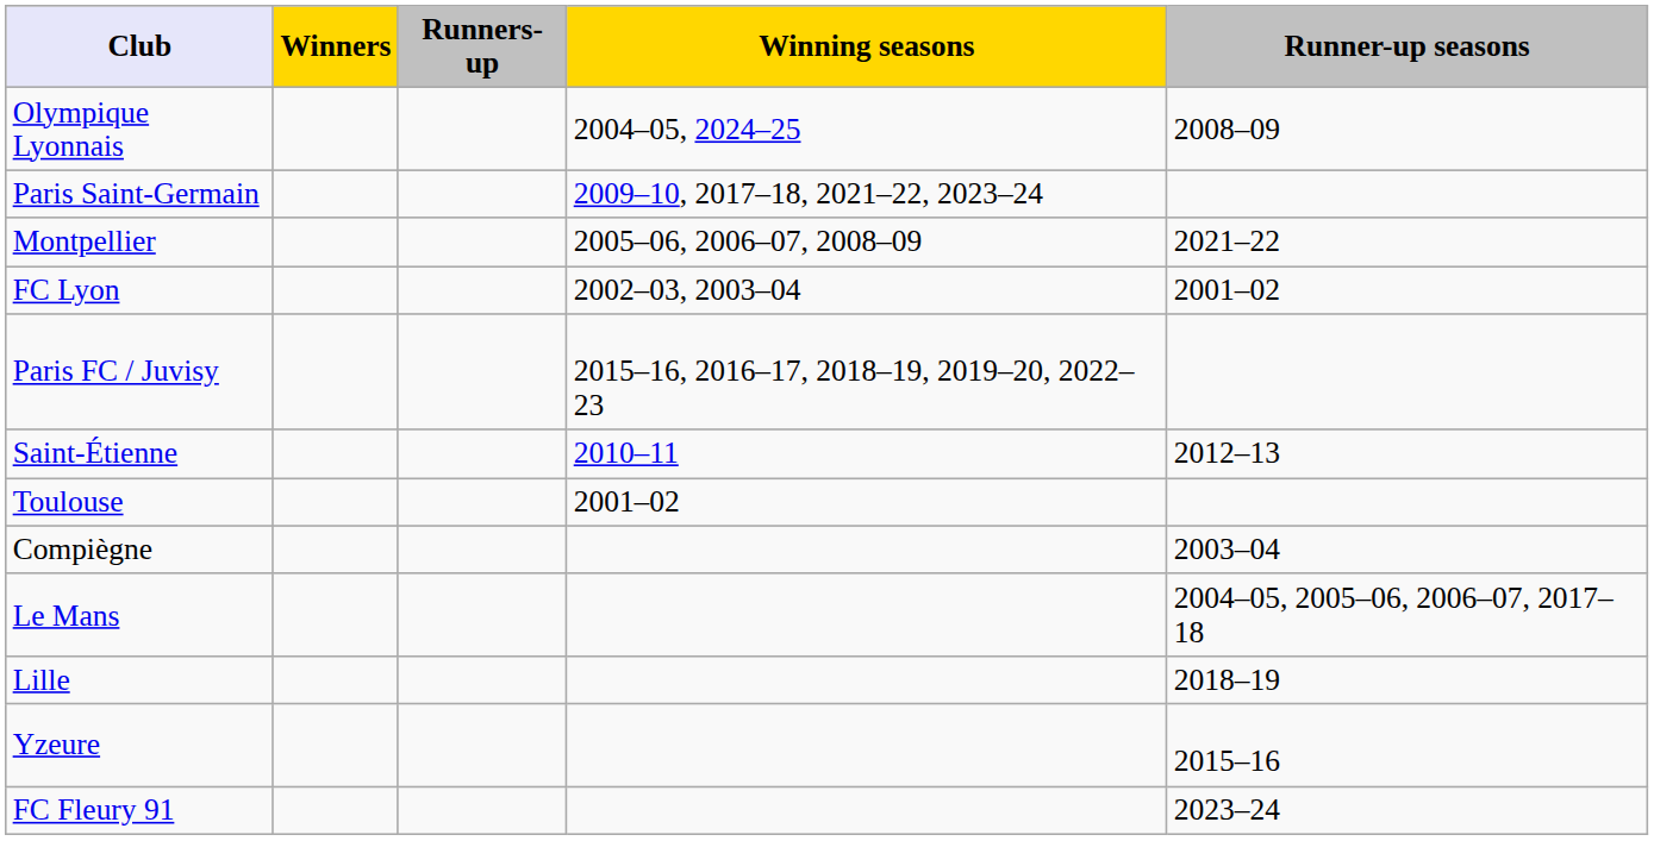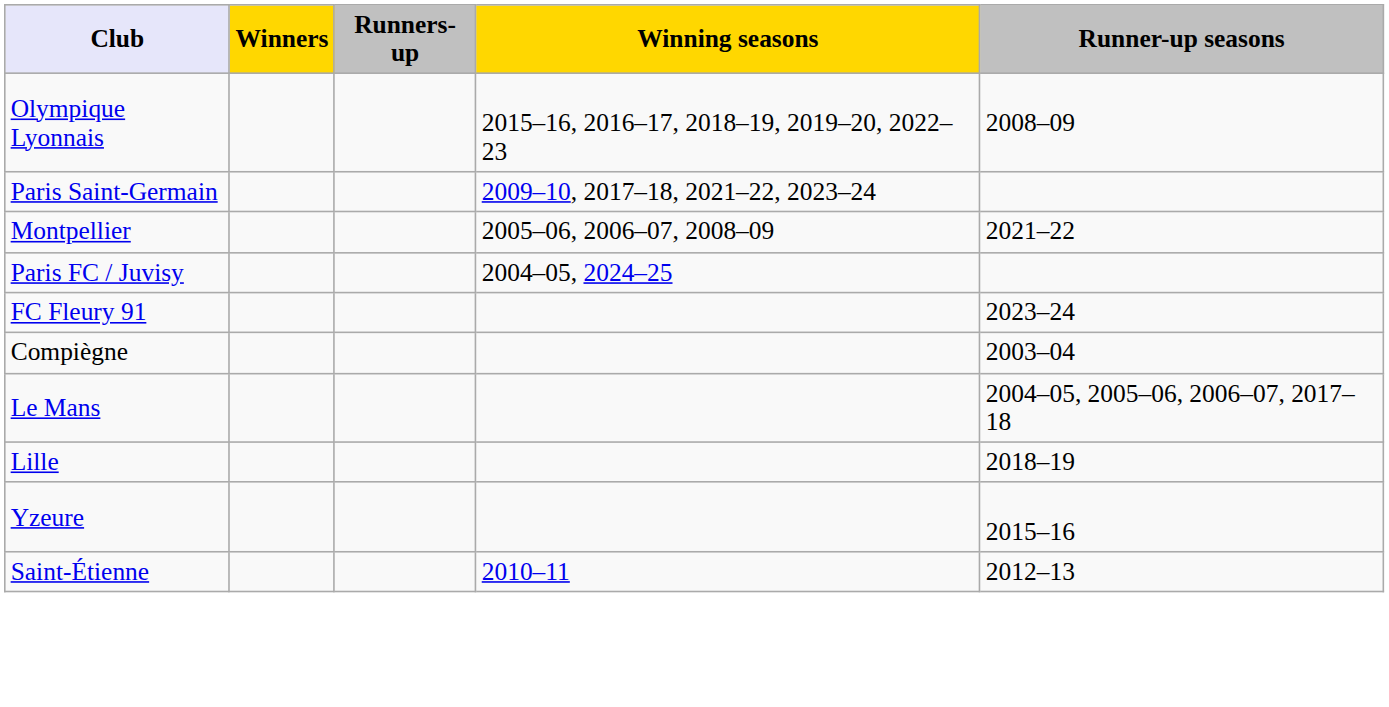Olympique Lyonnais | Winning seasons: 2004–05, 2024–25 -> 2015–16, 2016–17, 2018–19, 2019–20, 2022–23
- row: FC Lyon | 2002–03, 2003–04 | 2001–02
Paris FC / Juvisy | Winning seasons: 2015–16, 2016–17, 2018–19, 2019–20, 2022–23 -> 2004–05, 2024–25
rows swapped: Saint-Étienne <-> FC Fleury 91
- row: Toulouse | 2001–02
